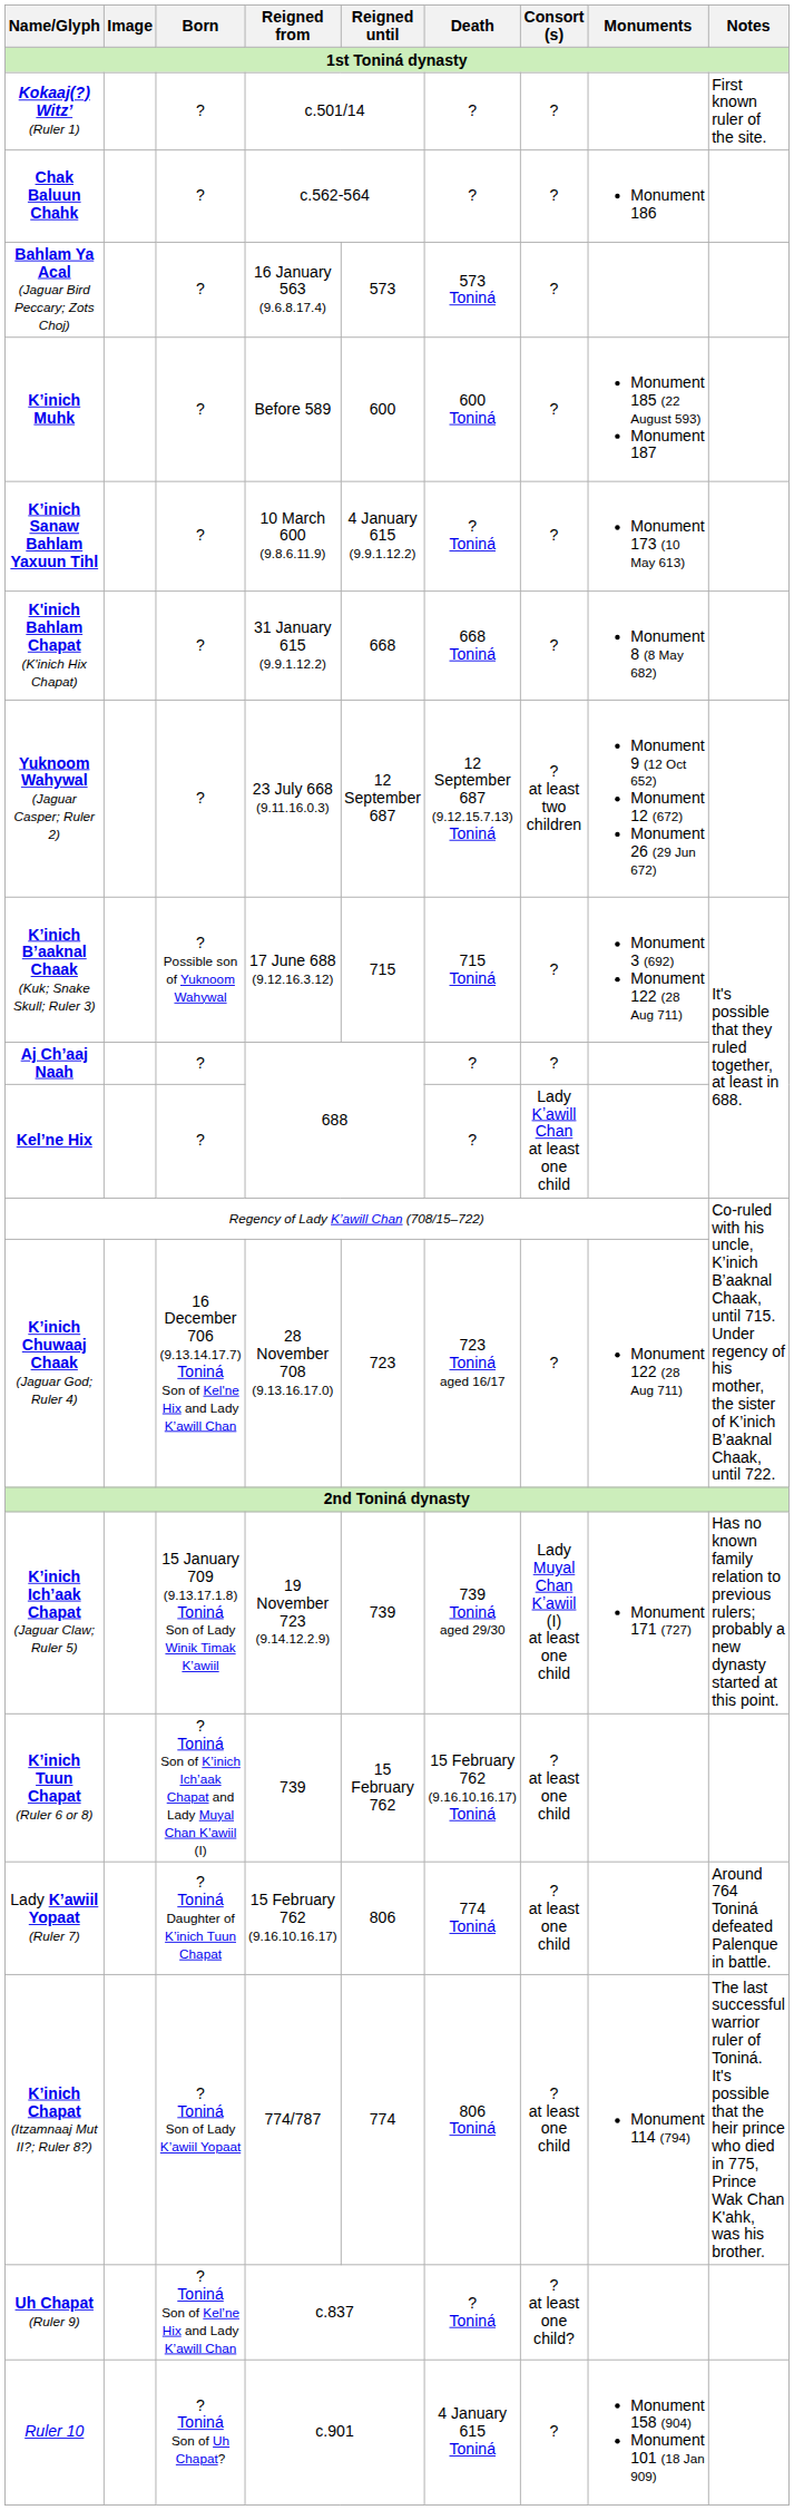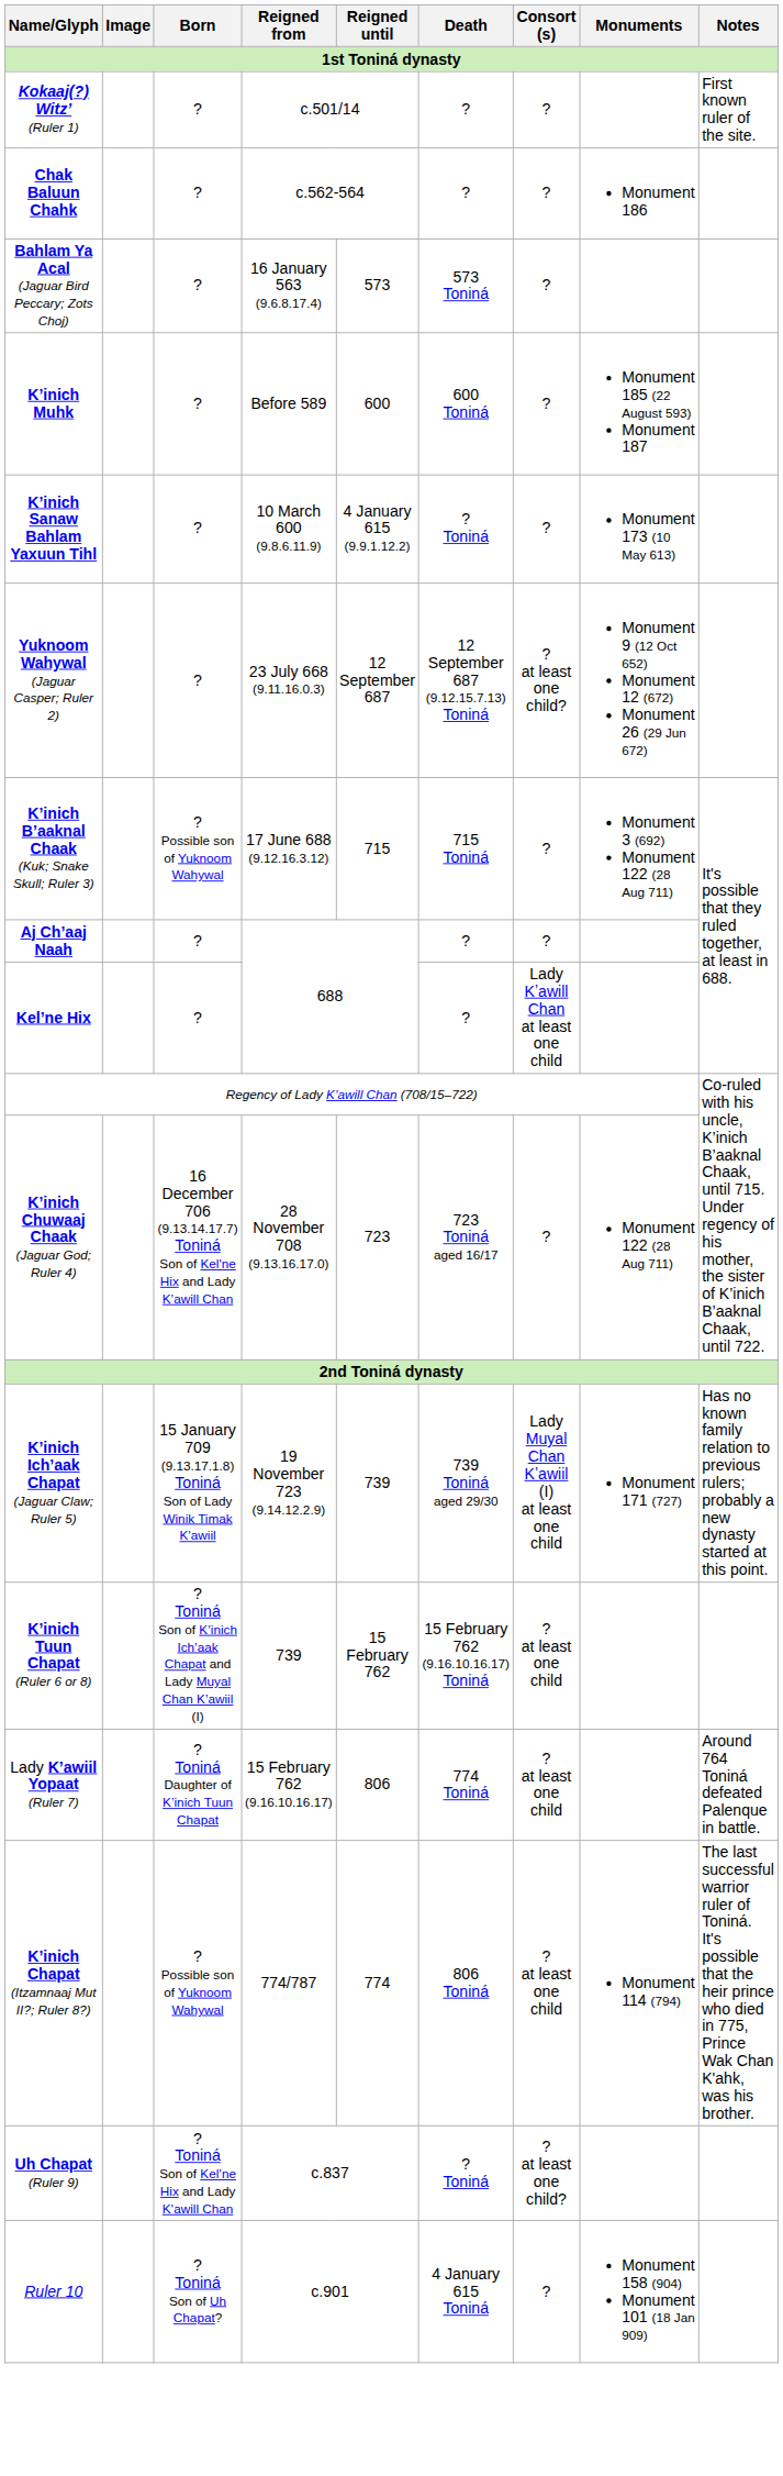- row: K'inich Bahlam Chapat (K'inich Hix Chapat) | ? | 31 January 615 (9.9.1.12.2) | 668 | 668 Toniná | ? | Monument 8 (8 May 682)
Yuknoom Wahywal (Jaguar Casper; Ruler 2) | Consort (s): ? at least two children -> ? at least one child?
Kʼinich Chapat (Itzamnaaj Mut II?; Ruler 8?) | Born: ? Toniná Son of Lady Kʼawiil Yopaat -> ? Possible son of Yuknoom Wahywal
